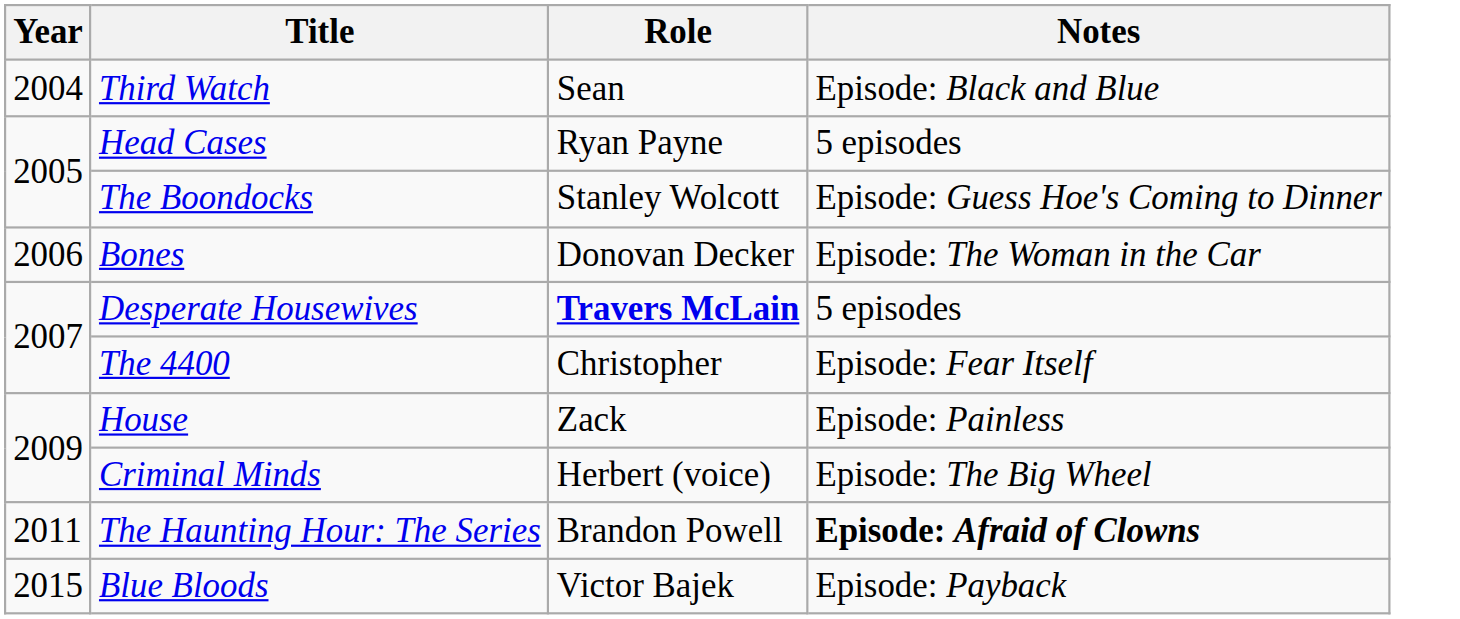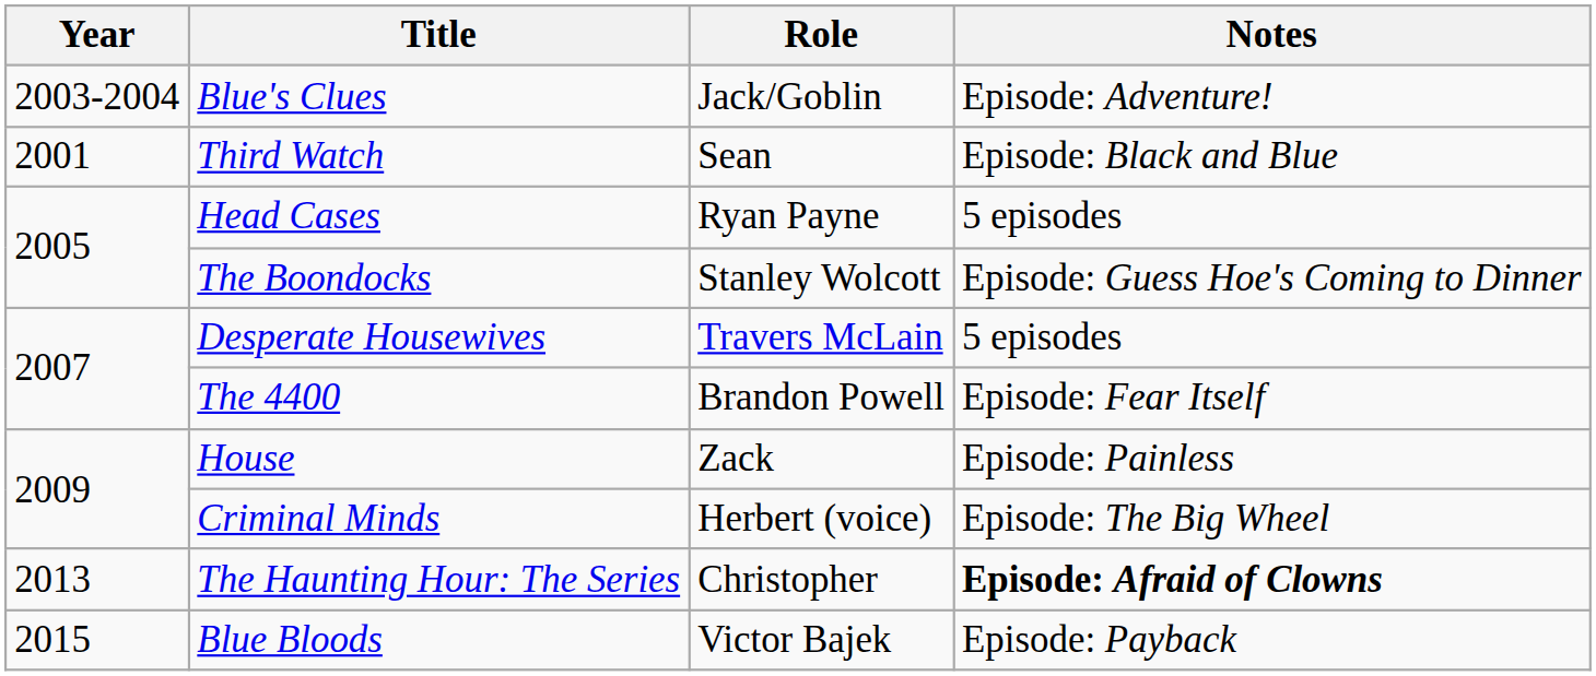+ row: 2003-2004 | Blue's Clues | Jack/Goblin | Episode: Adventure!
Third Watch | Year: 2004 -> 2001
- row: 2006 | Bones | Donovan Decker | Episode: The Woman in the Car
Desperate Housewives | Role: bold -> normal
The 4400 | Role: Christopher -> Brandon Powell
The Haunting Hour: The Series | Year: 2011 -> 2013
The Haunting Hour: The Series | Role: Brandon Powell -> Christopher
